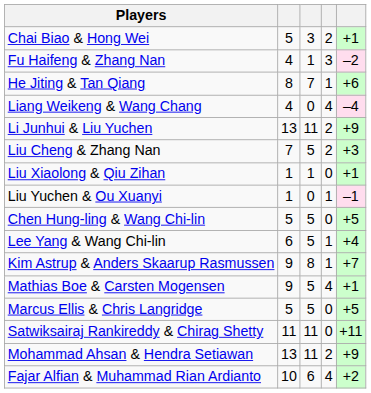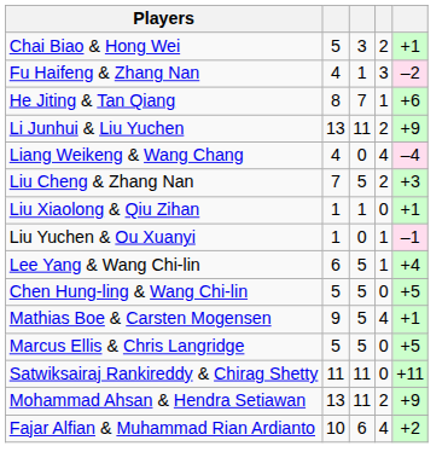rows swapped: Li Junhui & Liu Yuchen <-> Liang Weikeng & Wang Chang
rows swapped: Chen Hung-ling & Wang Chi-lin <-> Lee Yang & Wang Chi-lin
- row: Kim Astrup & Anders Skaarup Rasmussen | 9 | 8 | 1 | +7
